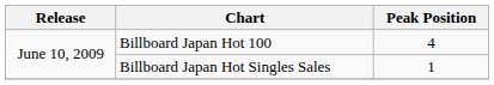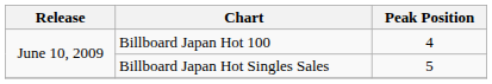Billboard Japan Hot Singles Sales | Peak Position: 1 -> 5
